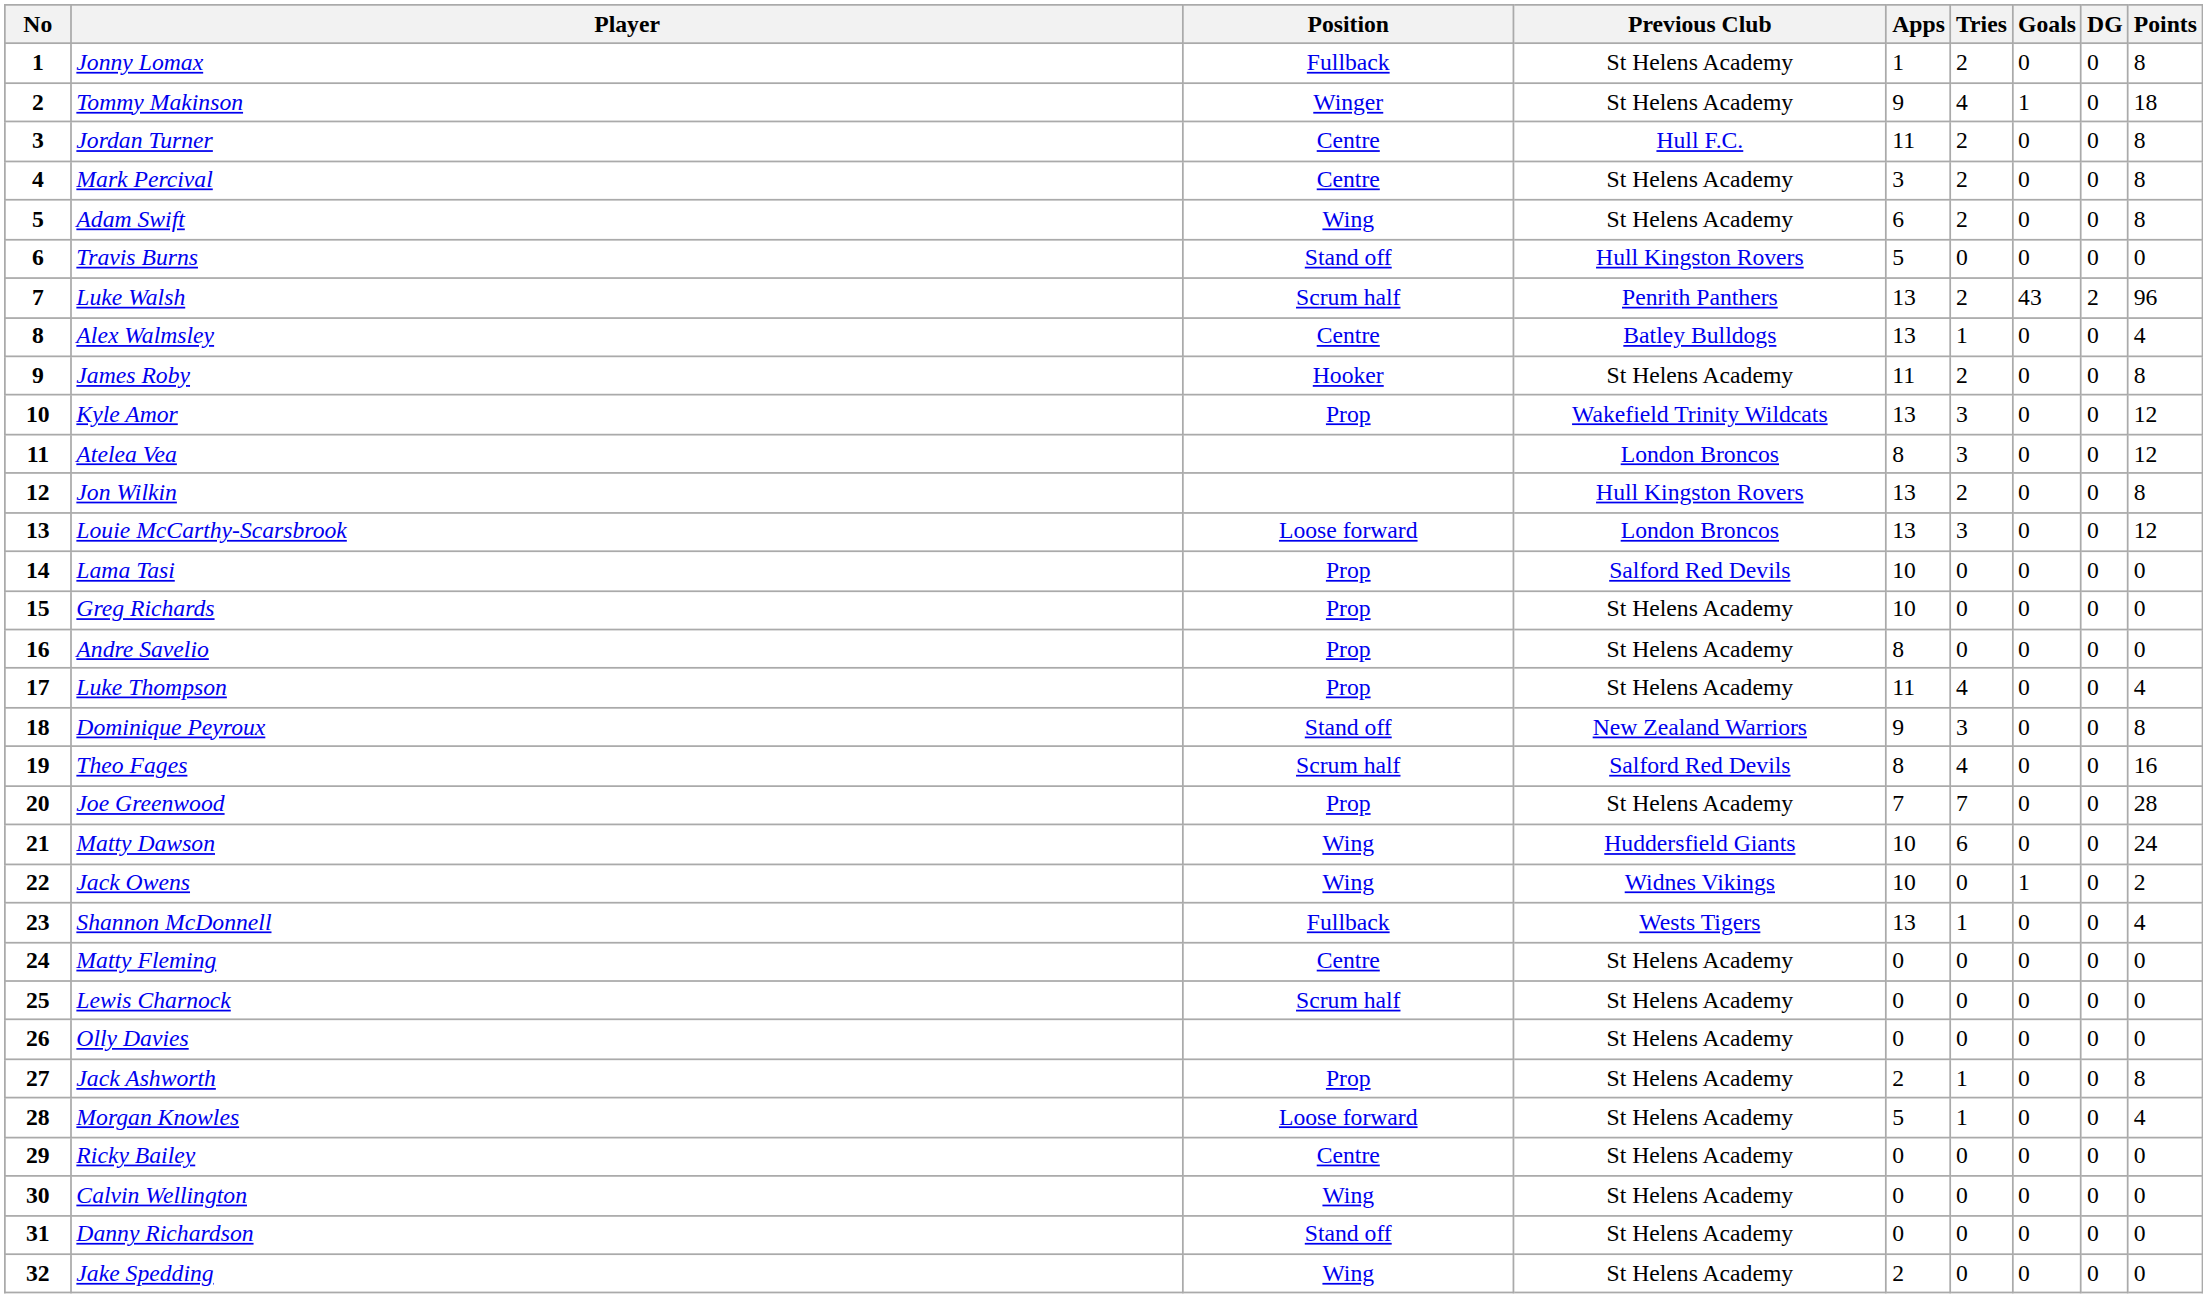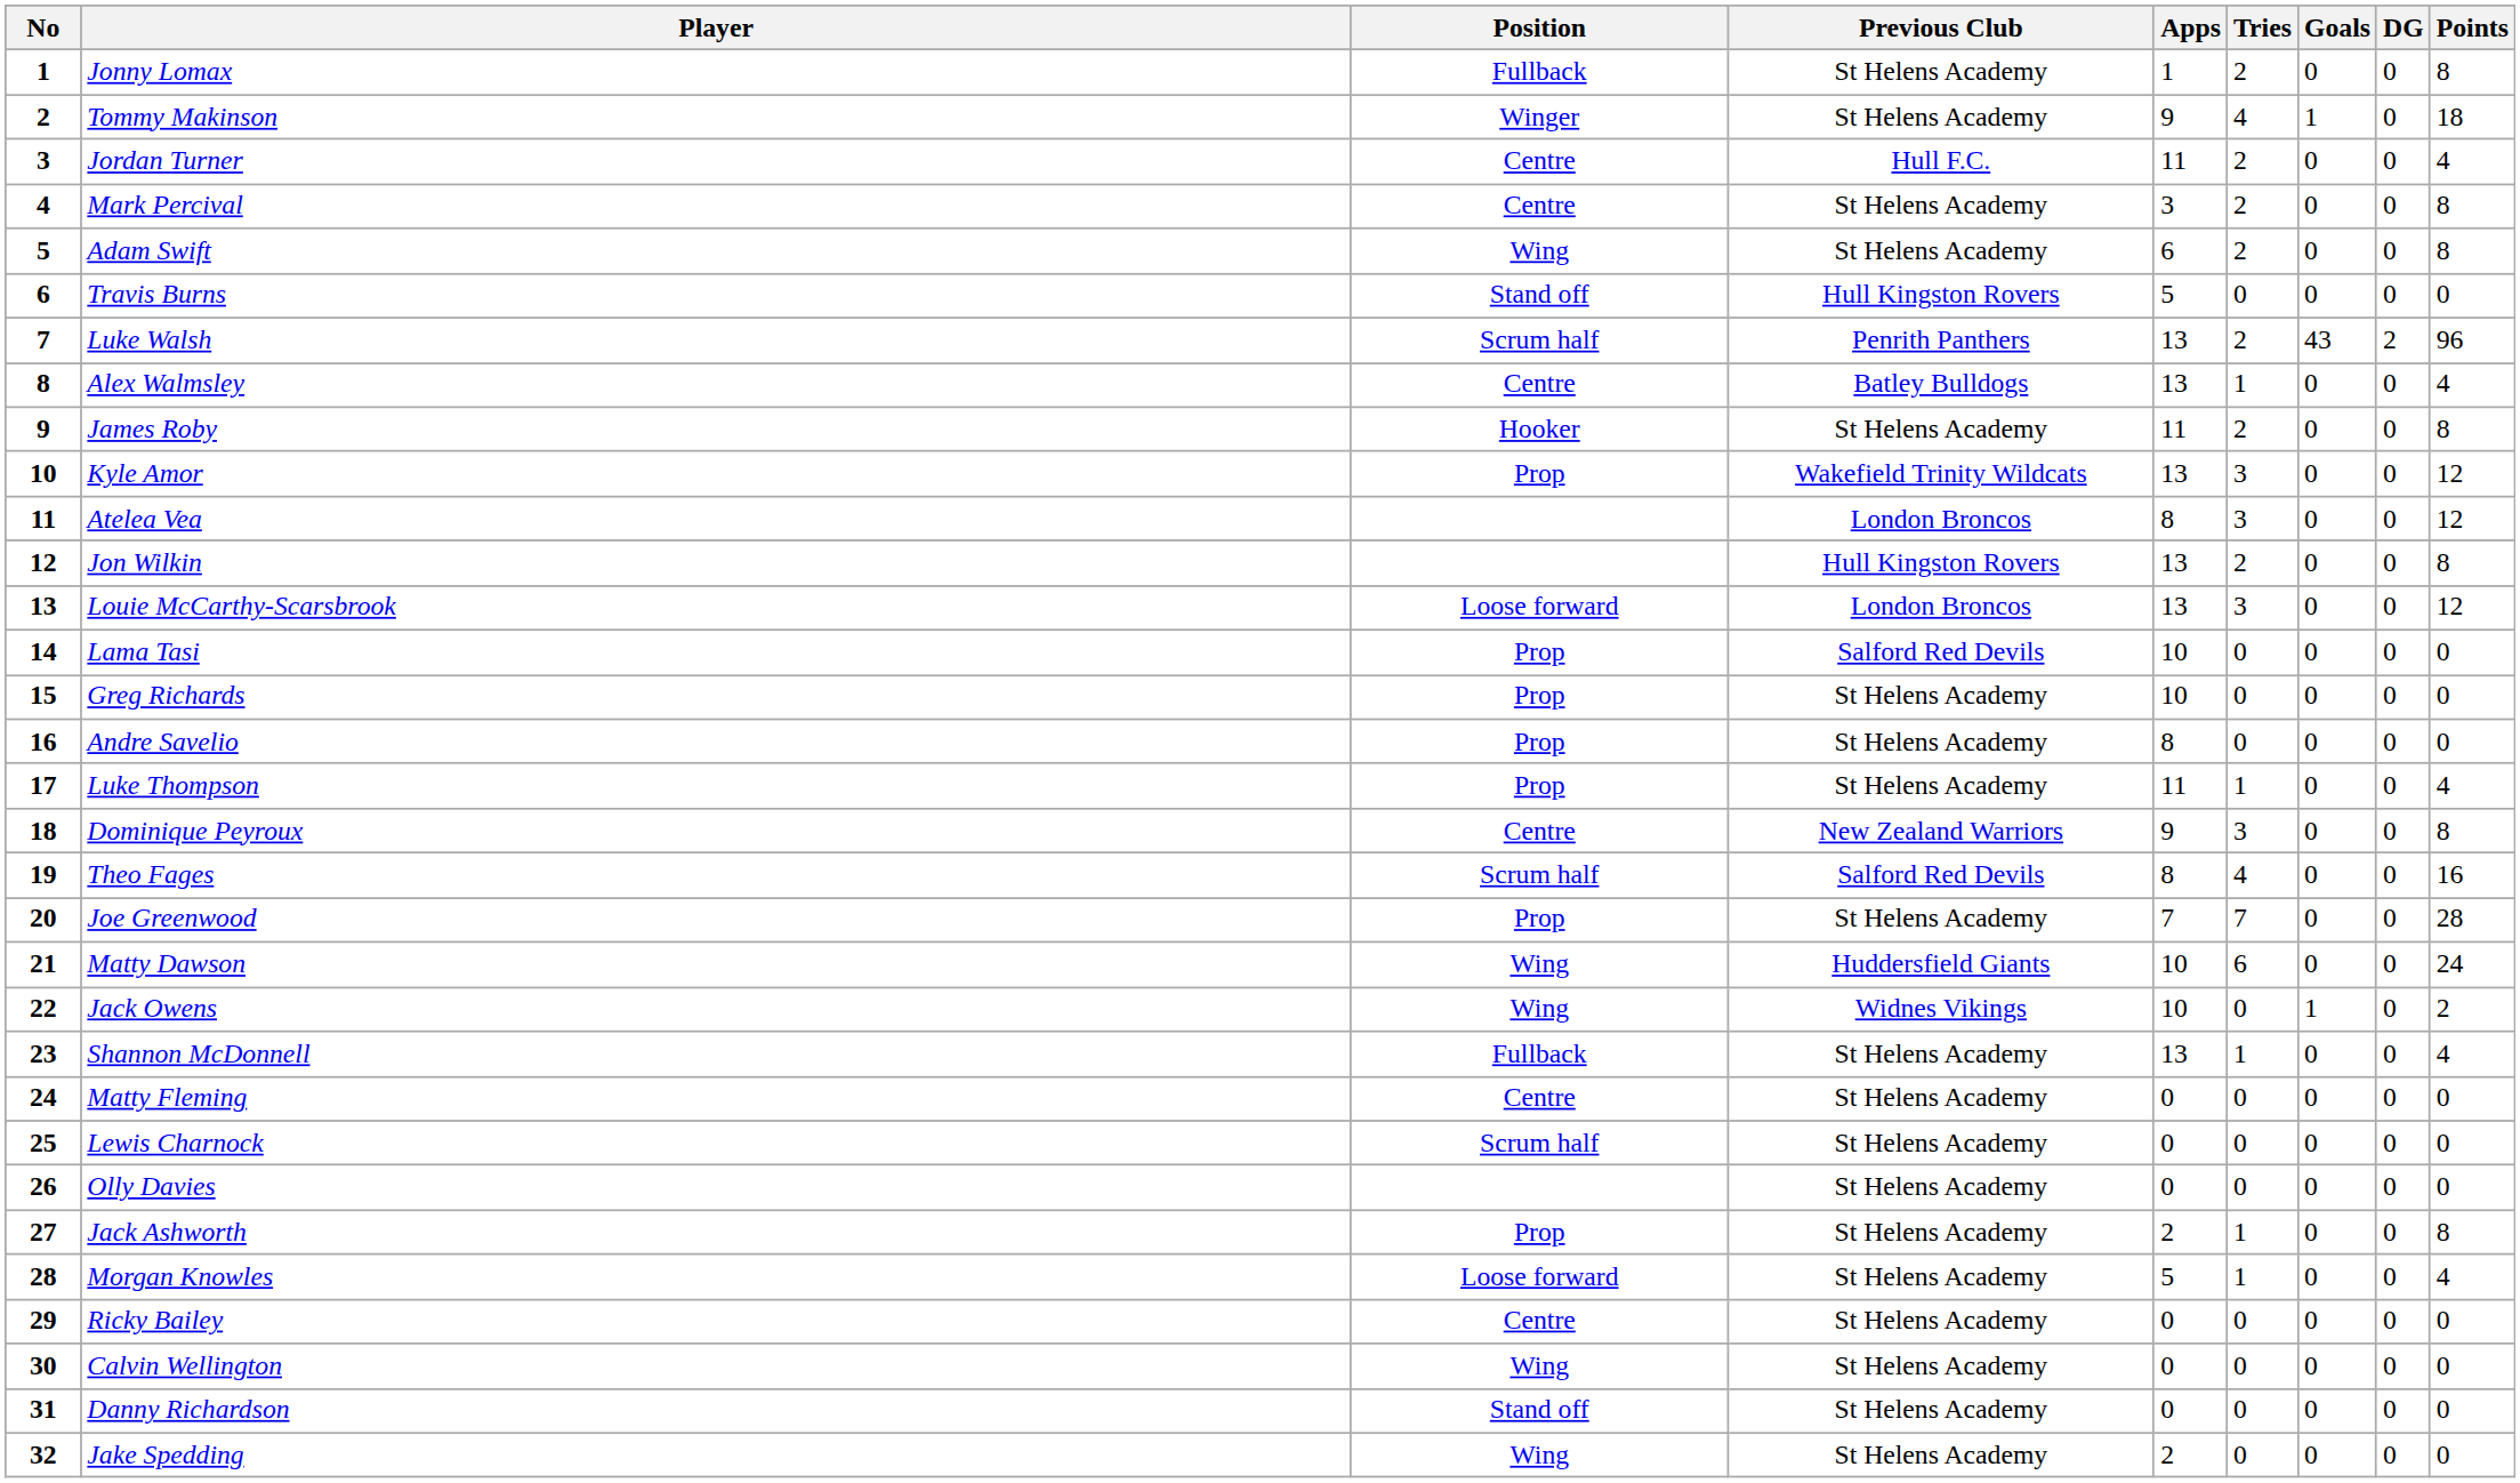Jordan Turner | Points: 8 -> 4
Luke Thompson | Tries: 4 -> 1
Dominique Peyroux | Position: Stand off -> Centre
Shannon McDonnell | Previous Club: Wests Tigers -> St Helens Academy
